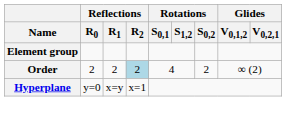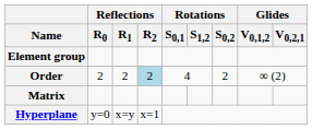+ row: Matrix
